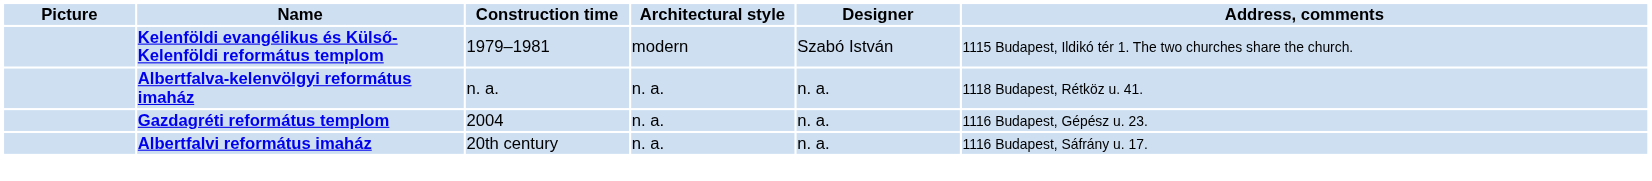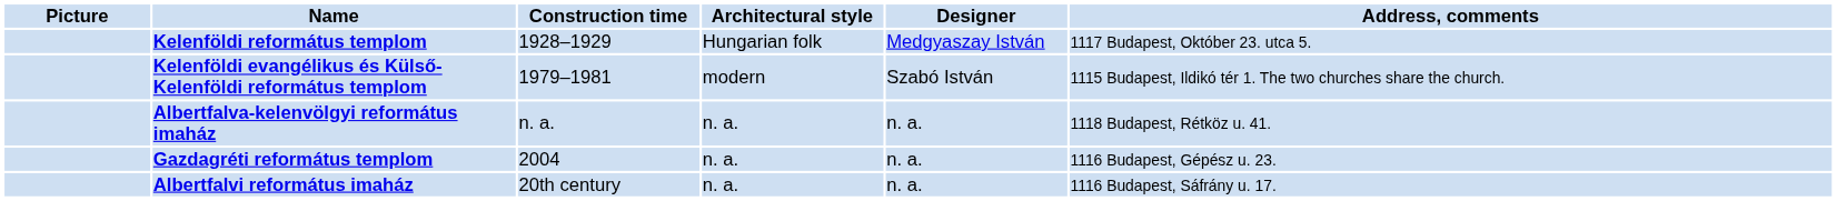+ row: Kelenföldi református templom | 1928–1929 | Hungarian folk | Medgyaszay István | 1117 Budapest, Október 23. utca 5.
